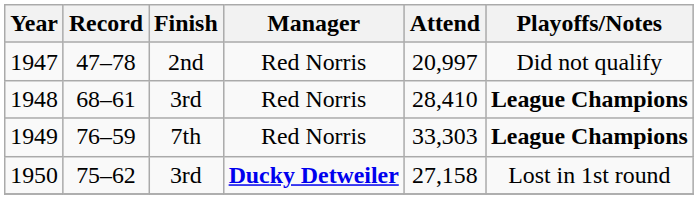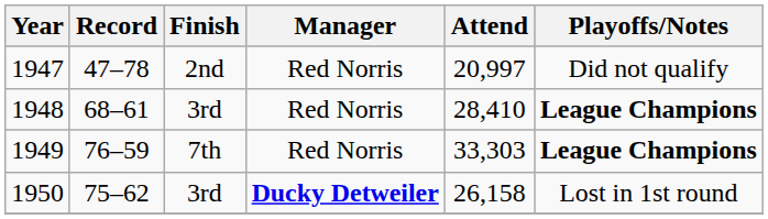1950 | Attend: 27,158 -> 26,158
